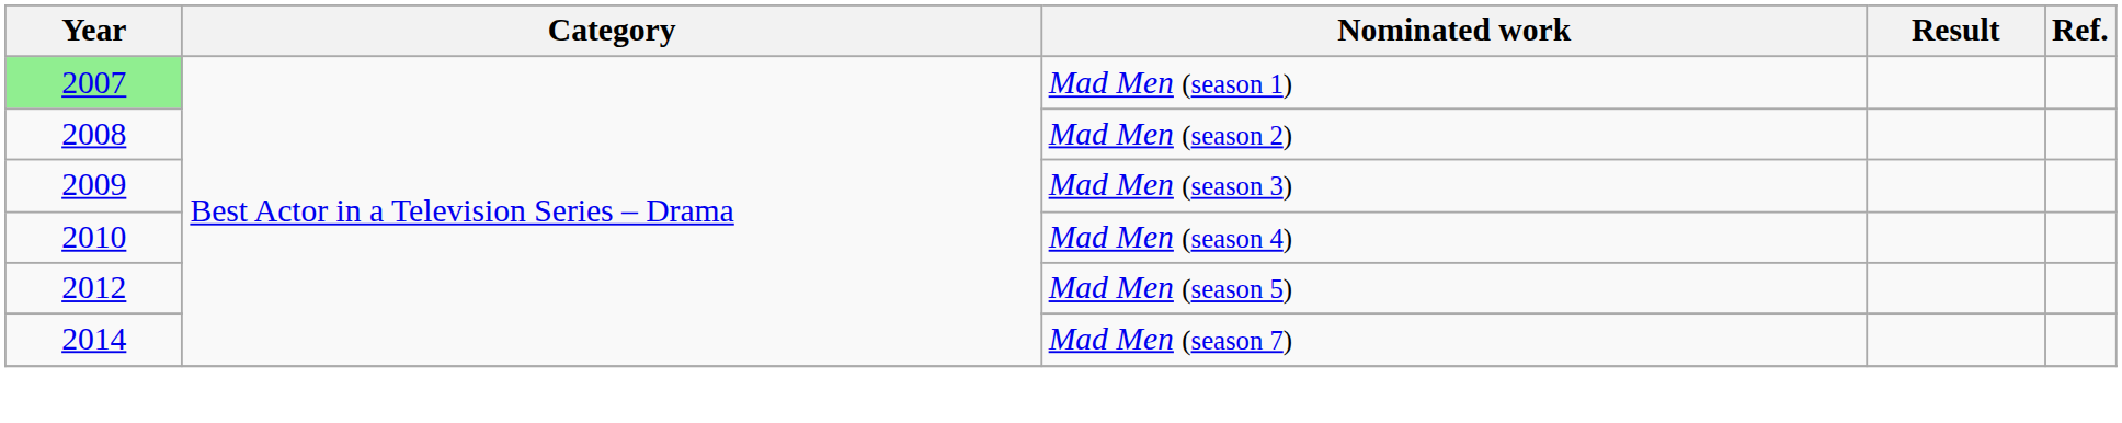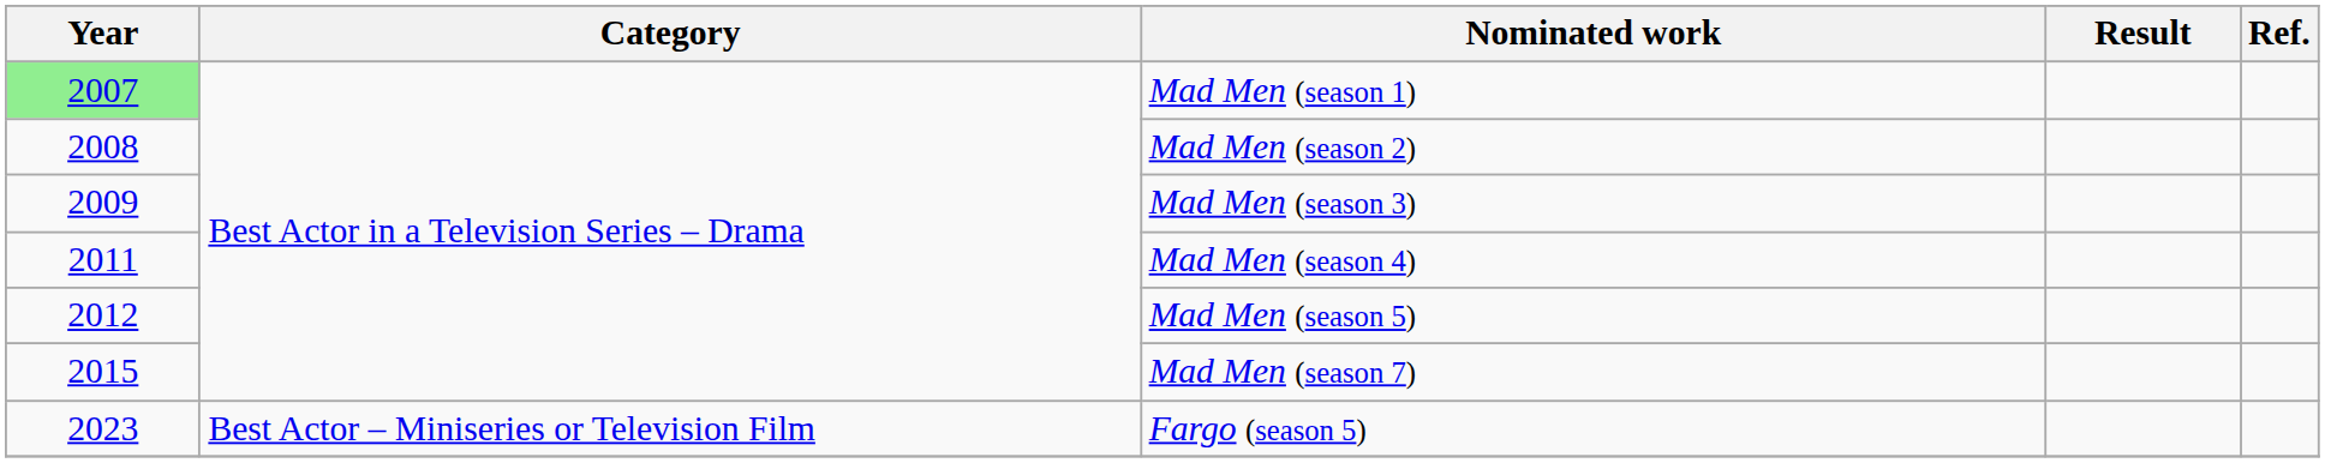Mad Men (season 4) | Year: 2010 -> 2011
Mad Men (season 7) | Year: 2014 -> 2015
+ row: 2023 | Best Actor – Miniseries or Television Film | Fargo (season 5)
